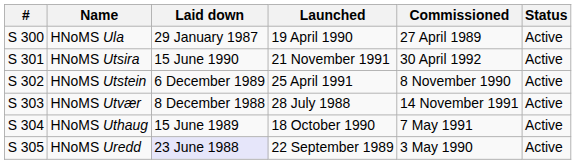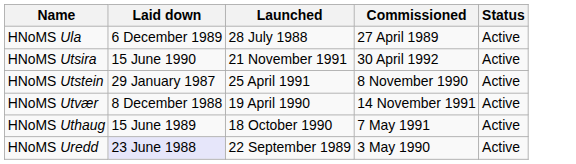- column: # | S 300 | S 301 | S 302 | S 303 | S 304 | S 305
HNoMS Ula | Laid down: 29 January 1987 -> 6 December 1989
HNoMS Ula | Launched: 19 April 1990 -> 28 July 1988
HNoMS Utstein | Laid down: 6 December 1989 -> 29 January 1987
HNoMS Utvær | Launched: 28 July 1988 -> 19 April 1990
